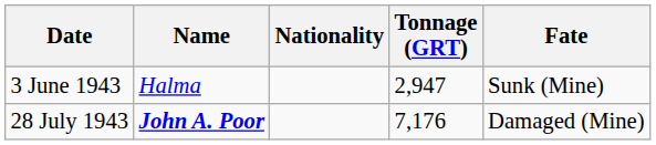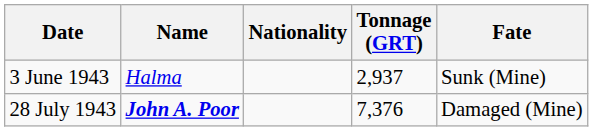3 June 1943 | Tonnage (GRT): 2,947 -> 2,937
28 July 1943 | Tonnage (GRT): 7,176 -> 7,376
